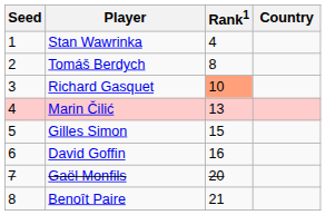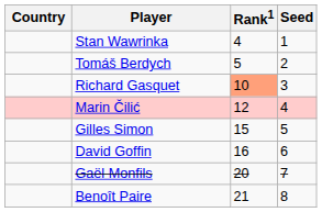columns swapped: Country <-> Seed
Tomáš Berdych | Rank1: 8 -> 5
Marin Čilić | Rank1: 13 -> 12
